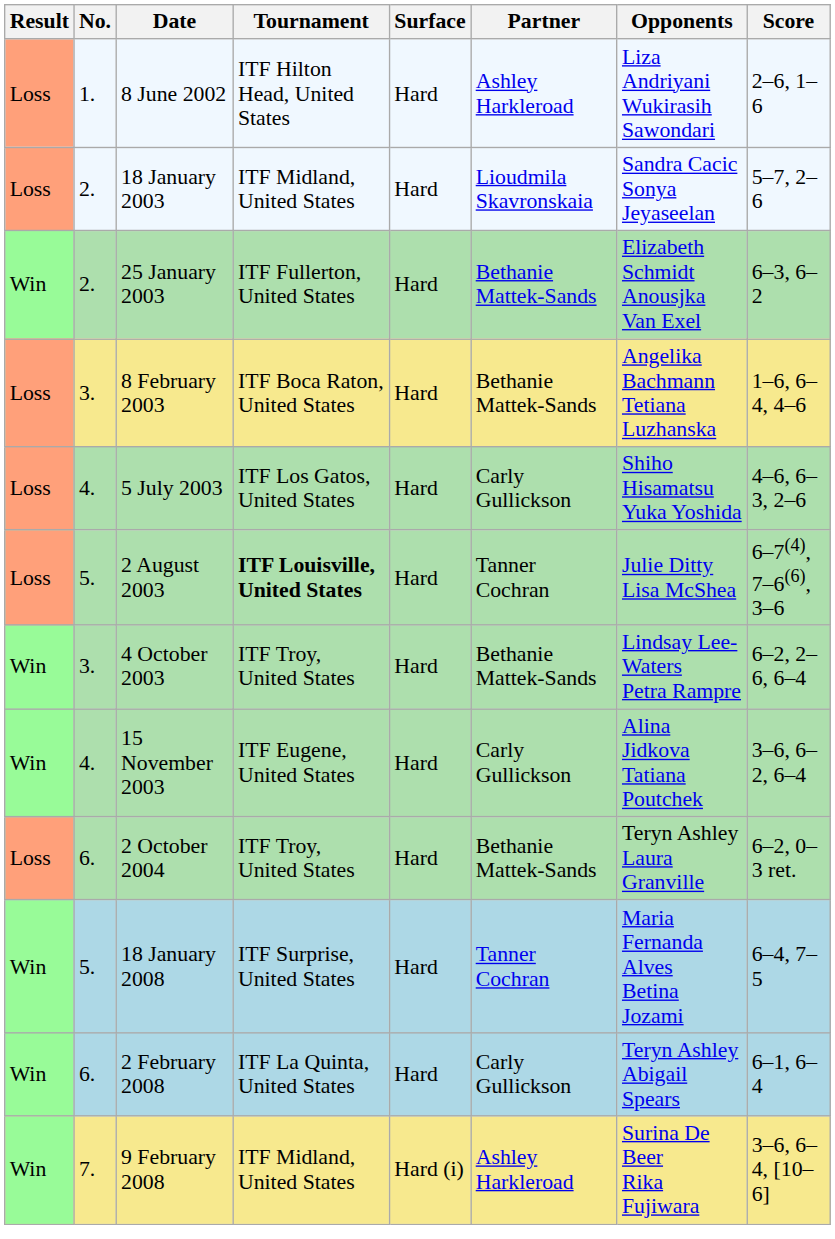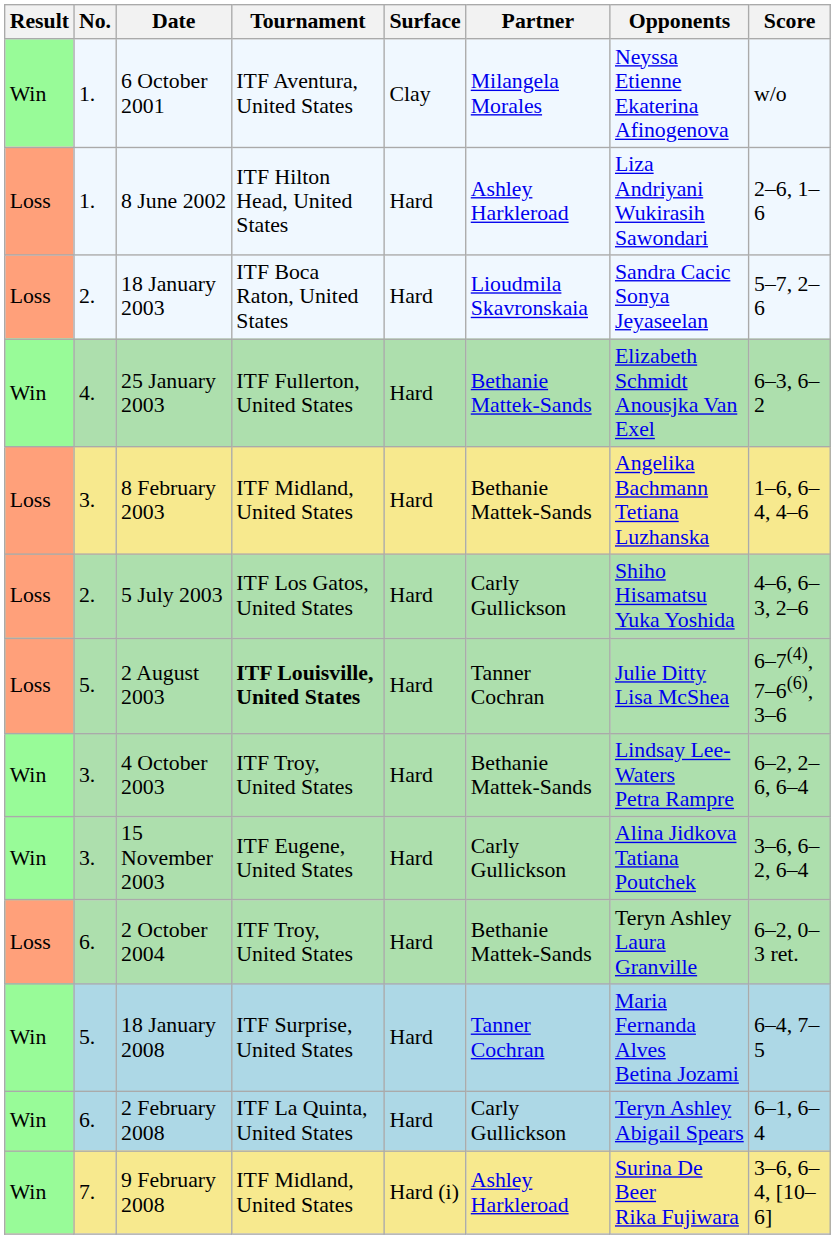+ row: Win | 1. | 6 October 2001 | ITF Aventura, United States | Clay | Milangela Morales | Neyssa Etienne Ekaterina Afinogenova | w/o
18 January 2003 | Tournament: ITF Midland, United States -> ITF Boca Raton, United States
25 January 2003 | No.: 2. -> 4.
8 February 2003 | Tournament: ITF Boca Raton, United States -> ITF Midland, United States
5 July 2003 | No.: 4. -> 2.
15 November 2003 | No.: 4. -> 3.
